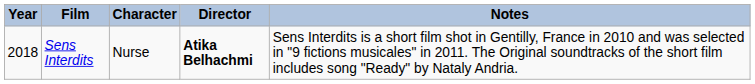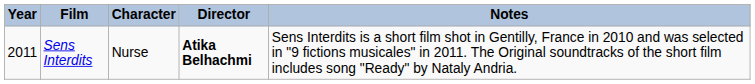Sens Interdits | Year: 2018 -> 2011
